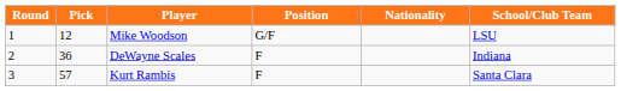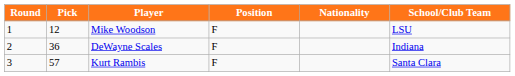Mike Woodson | Position: G/F -> F
